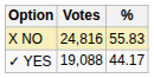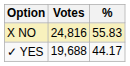✓ YES | Votes: 19,088 -> 19,688
